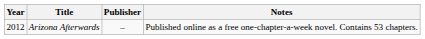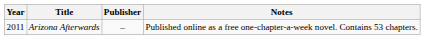Arizona Afterwards | Year: 2012 -> 2011
